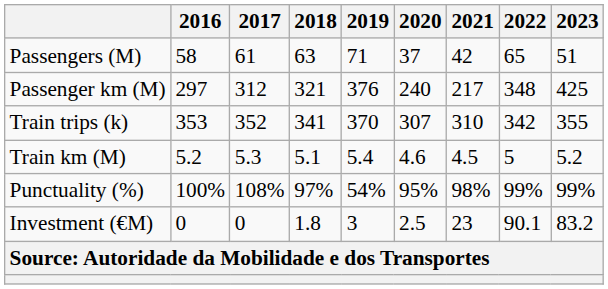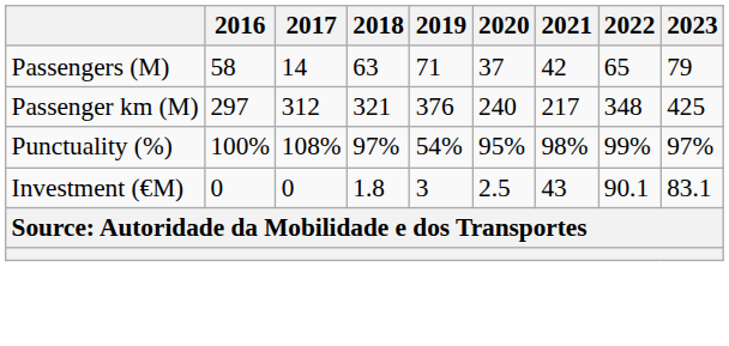Passengers (M) | 2017: 61 -> 14
Passengers (M) | 2023: 51 -> 79
- row: Train trips (k) | 353 | 352 | 341 | 370 | 307 | 310 | 342 | 355
- row: Train km (M) | 5.2 | 5.3 | 5.1 | 5.4 | 4.6 | 4.5 | 5 | 5.2
Punctuality (%) | 2023: 99% -> 97%
Investment (€M) | 2021: 23 -> 43
Investment (€M) | 2023: 83.2 -> 83.1
